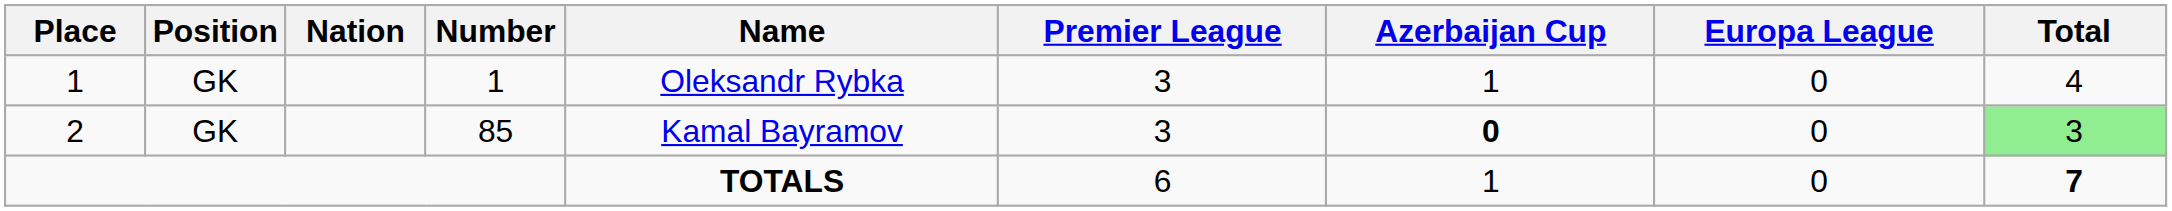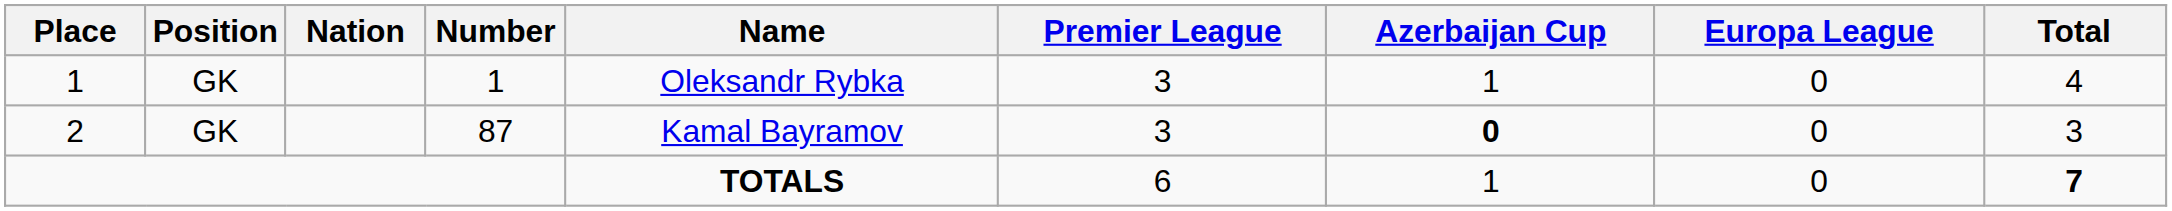2 | Number: 85 -> 87
2 | Total: lightgreen background -> no background
